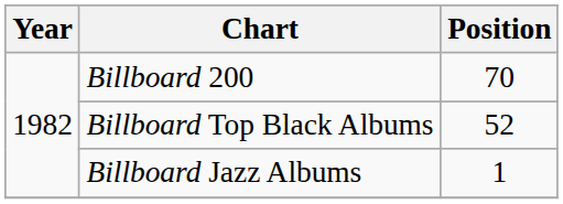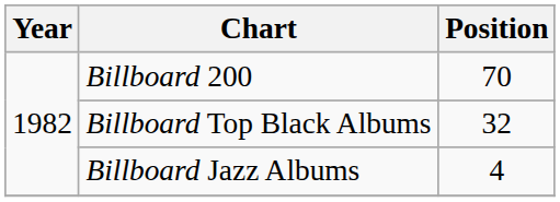Billboard Top Black Albums | Position: 52 -> 32
Billboard Jazz Albums | Position: 1 -> 4
